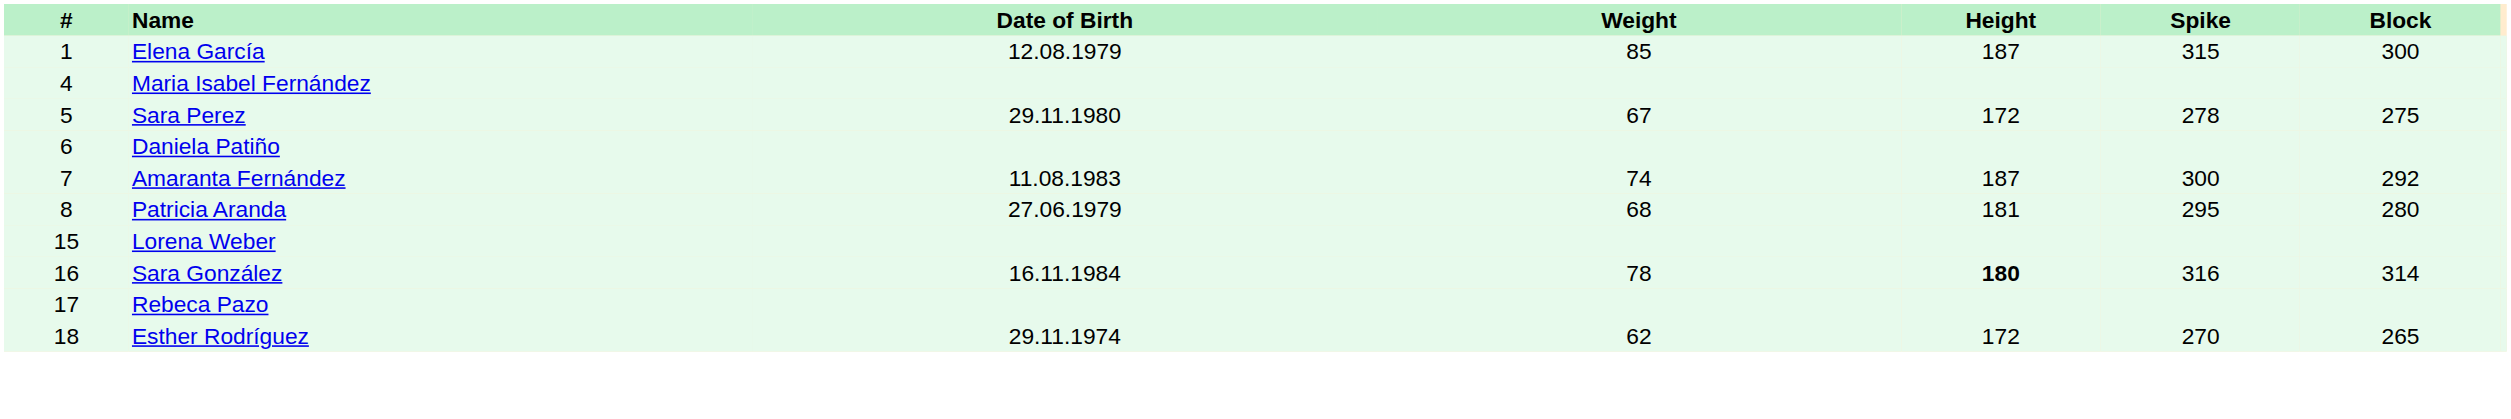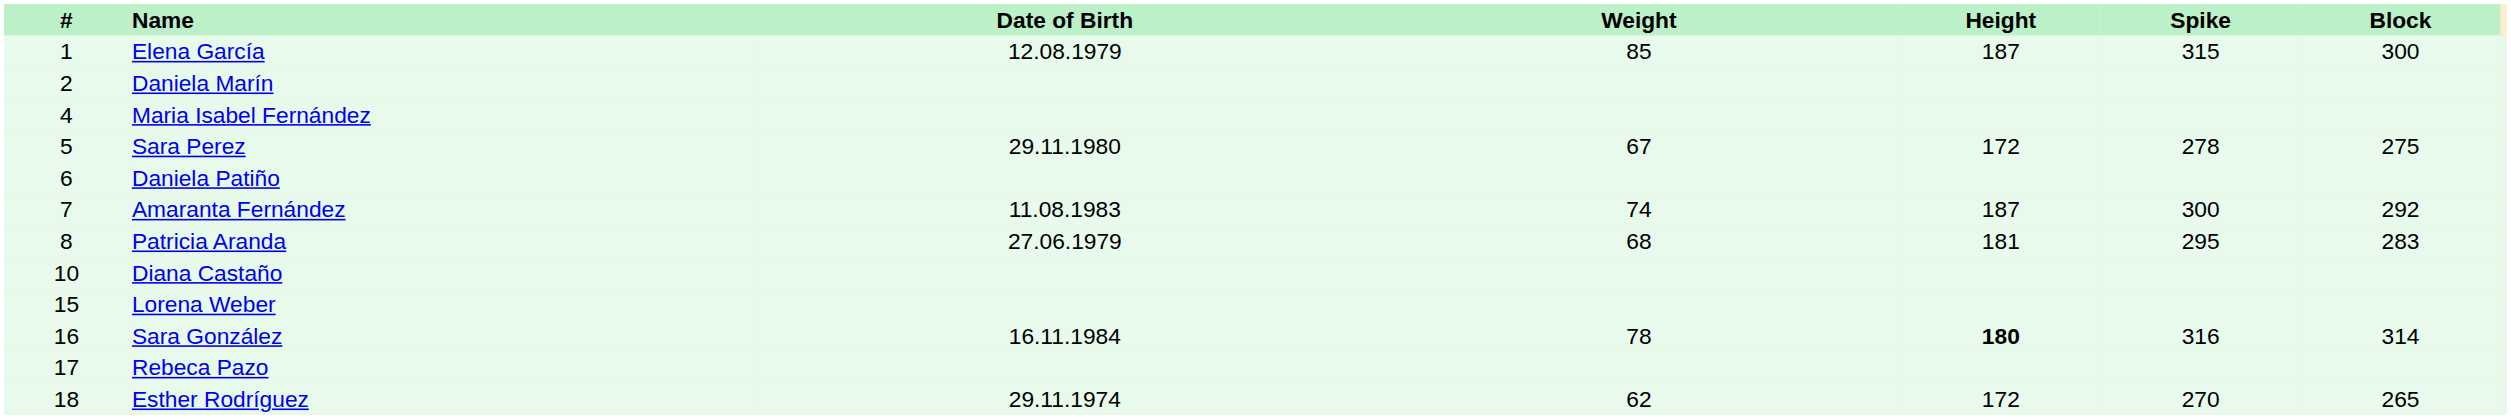+ row: 2 | Daniela Marín
Patricia Aranda | Block: 280 -> 283
+ row: 10 | Diana Castaño
